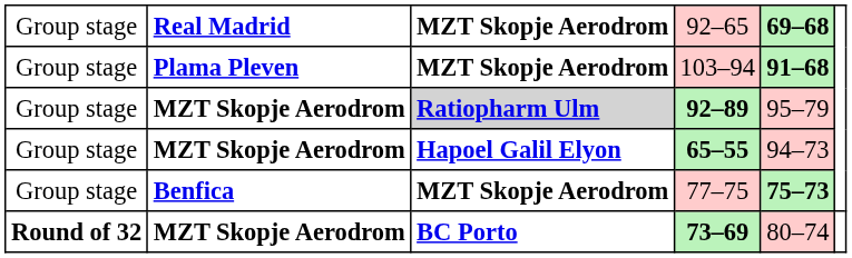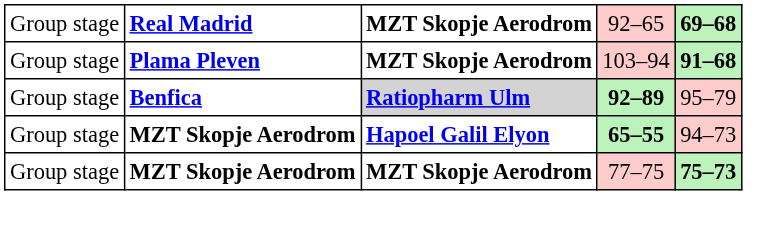92–89 | column 2: MZT Skopje Aerodrom -> Benfica
77–75 | column 2: Benfica -> MZT Skopje Aerodrom
- row: Round of 32 | MZT Skopje Aerodrom | BC Porto | 73–69 | 80–74
